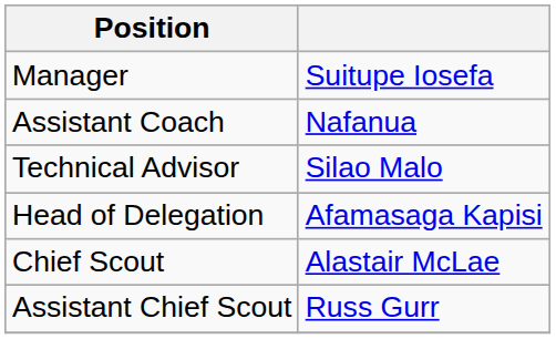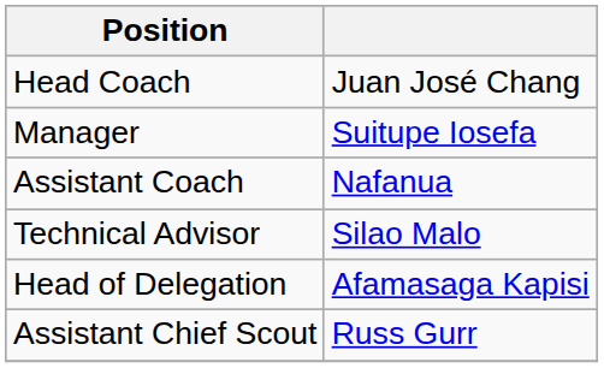+ row: Head Coach | Juan José Chang
- row: Chief Scout | Alastair McLae
